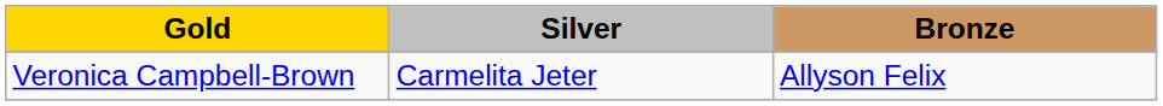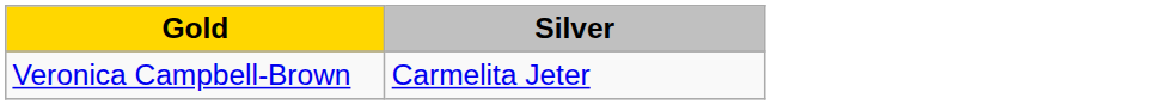- column: Bronze | Allyson Felix
